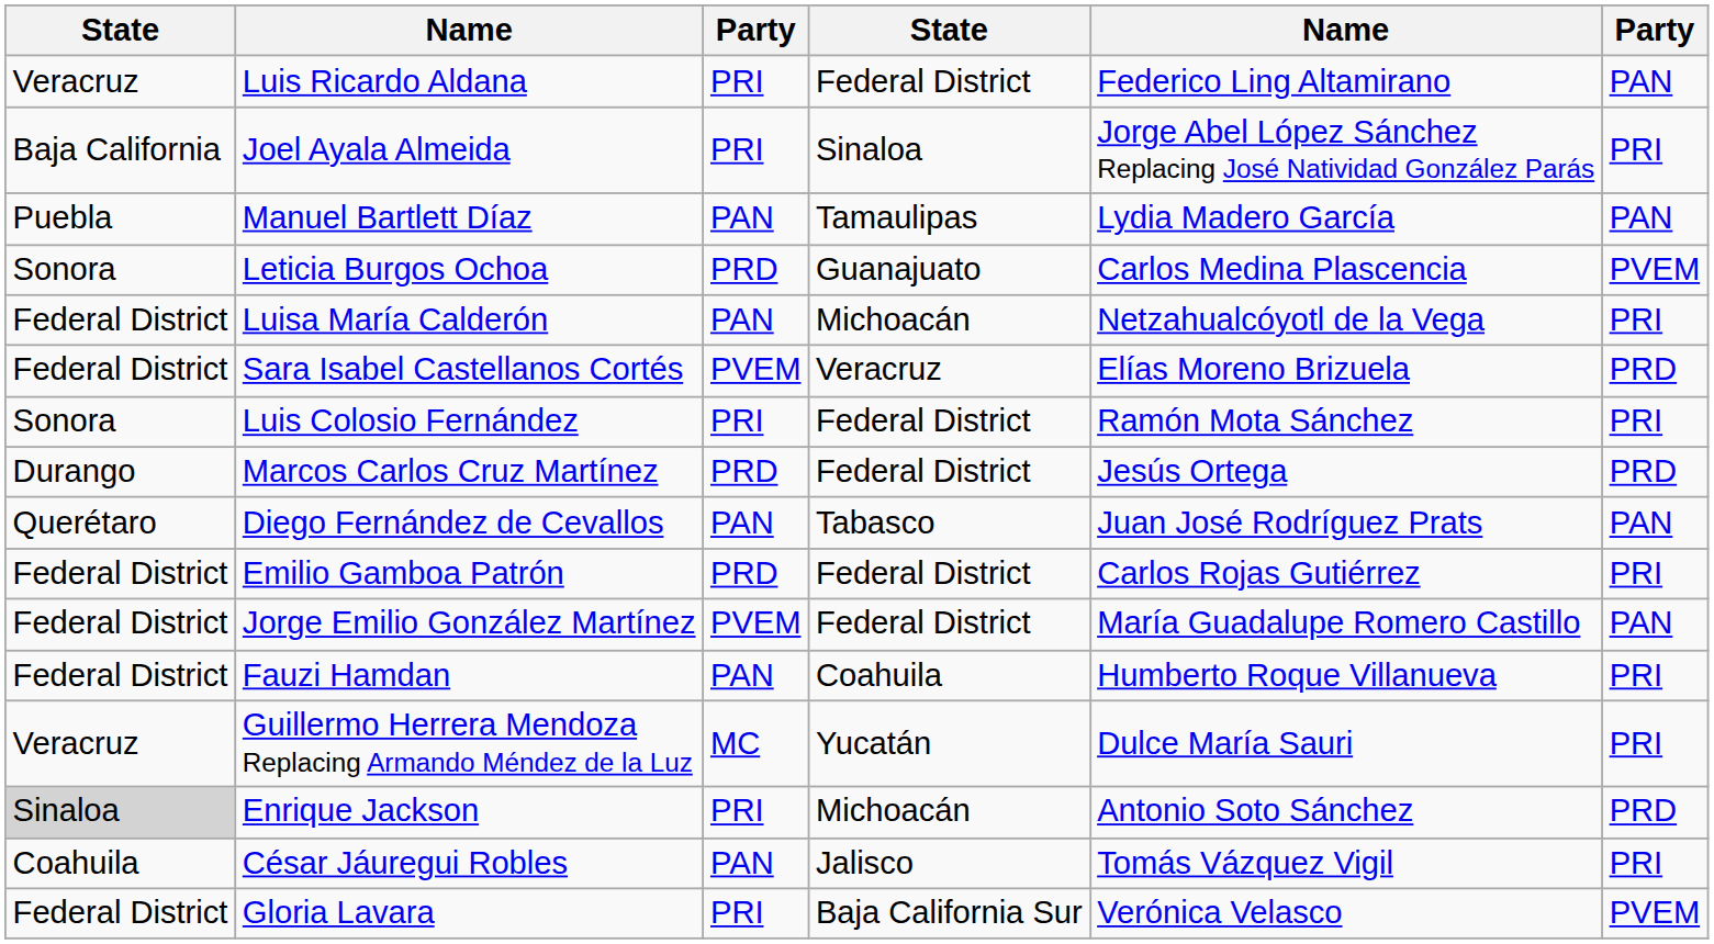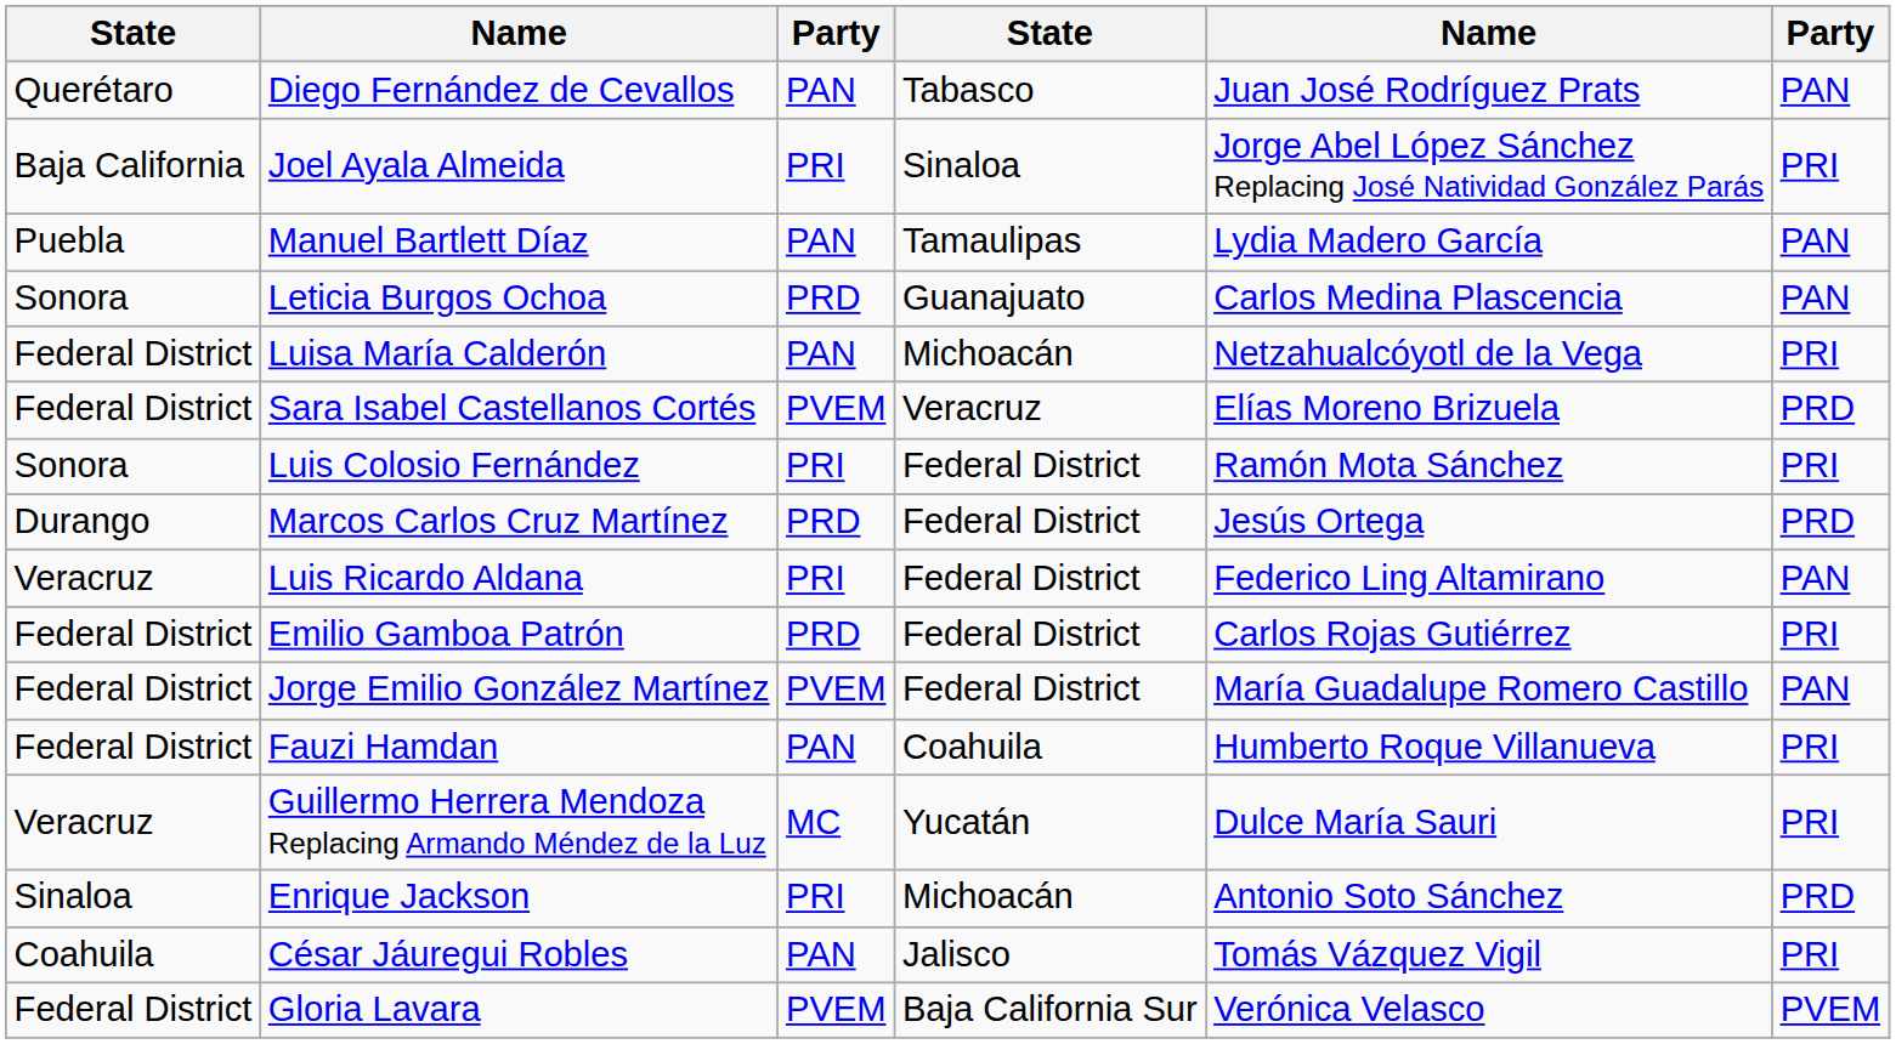rows swapped: Luis Ricardo Aldana <-> Diego Fernández de Cevallos
Leticia Burgos Ochoa | column 6: PVEM -> PAN
Enrique Jackson | column 1: lightgrey background -> no background
Gloria Lavara | column 3: PRI -> PVEM
